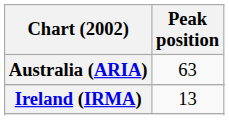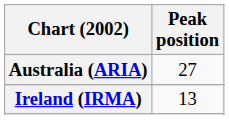Australia (ARIA) | Peak position: 63 -> 27
